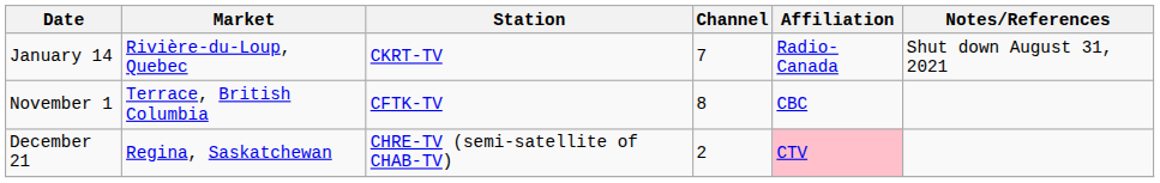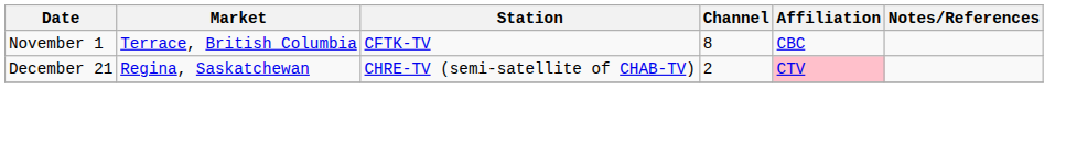- row: January 14 | Rivière-du-Loup, Quebec | CKRT-TV | 7 | Radio-Canada | Shut down August 31, 2021
